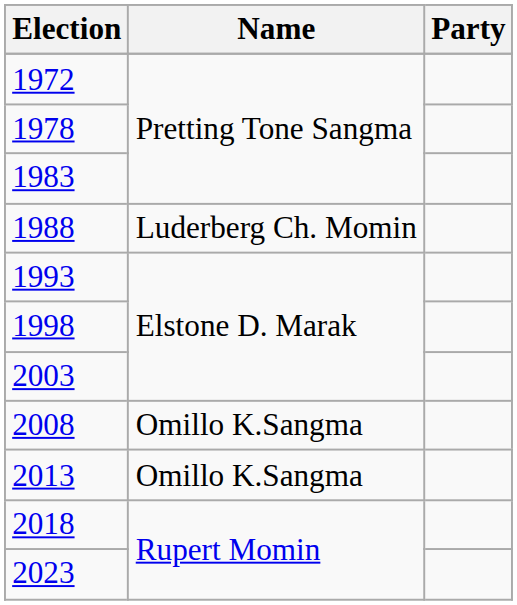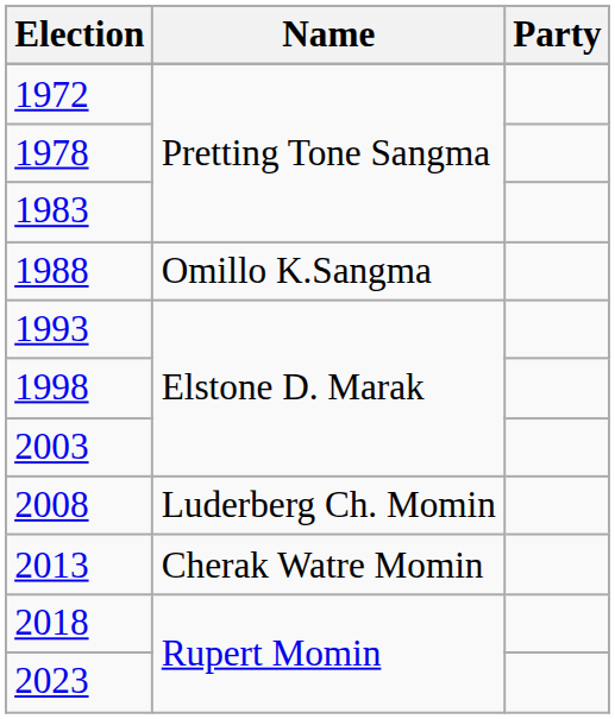1988 | Name: Luderberg Ch. Momin -> Omillo K.Sangma
2008 | Name: Omillo K.Sangma -> Luderberg Ch. Momin
2013 | Name: Omillo K.Sangma -> Cherak Watre Momin
